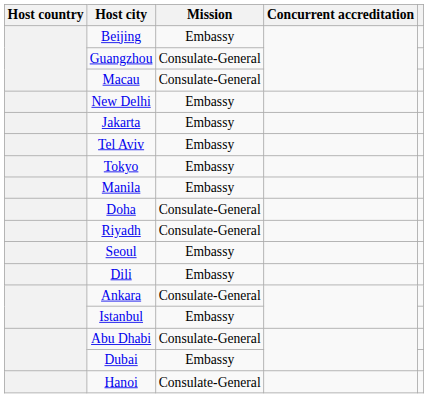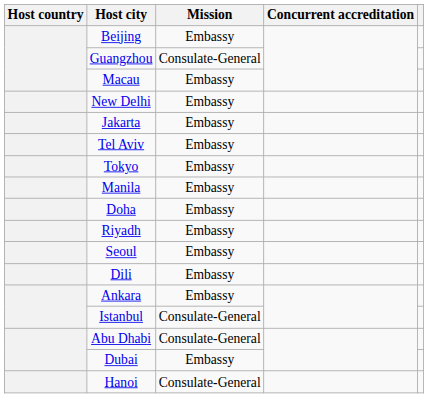Macau | Mission: Consulate-General -> Embassy
Doha | Mission: Consulate-General -> Embassy
Riyadh | Mission: Consulate-General -> Embassy
Ankara | Mission: Consulate-General -> Embassy
Istanbul | Mission: Embassy -> Consulate-General
